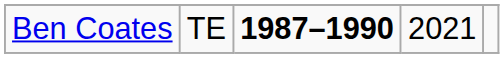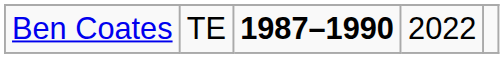Ben Coates | column 4: 2021 -> 2022
